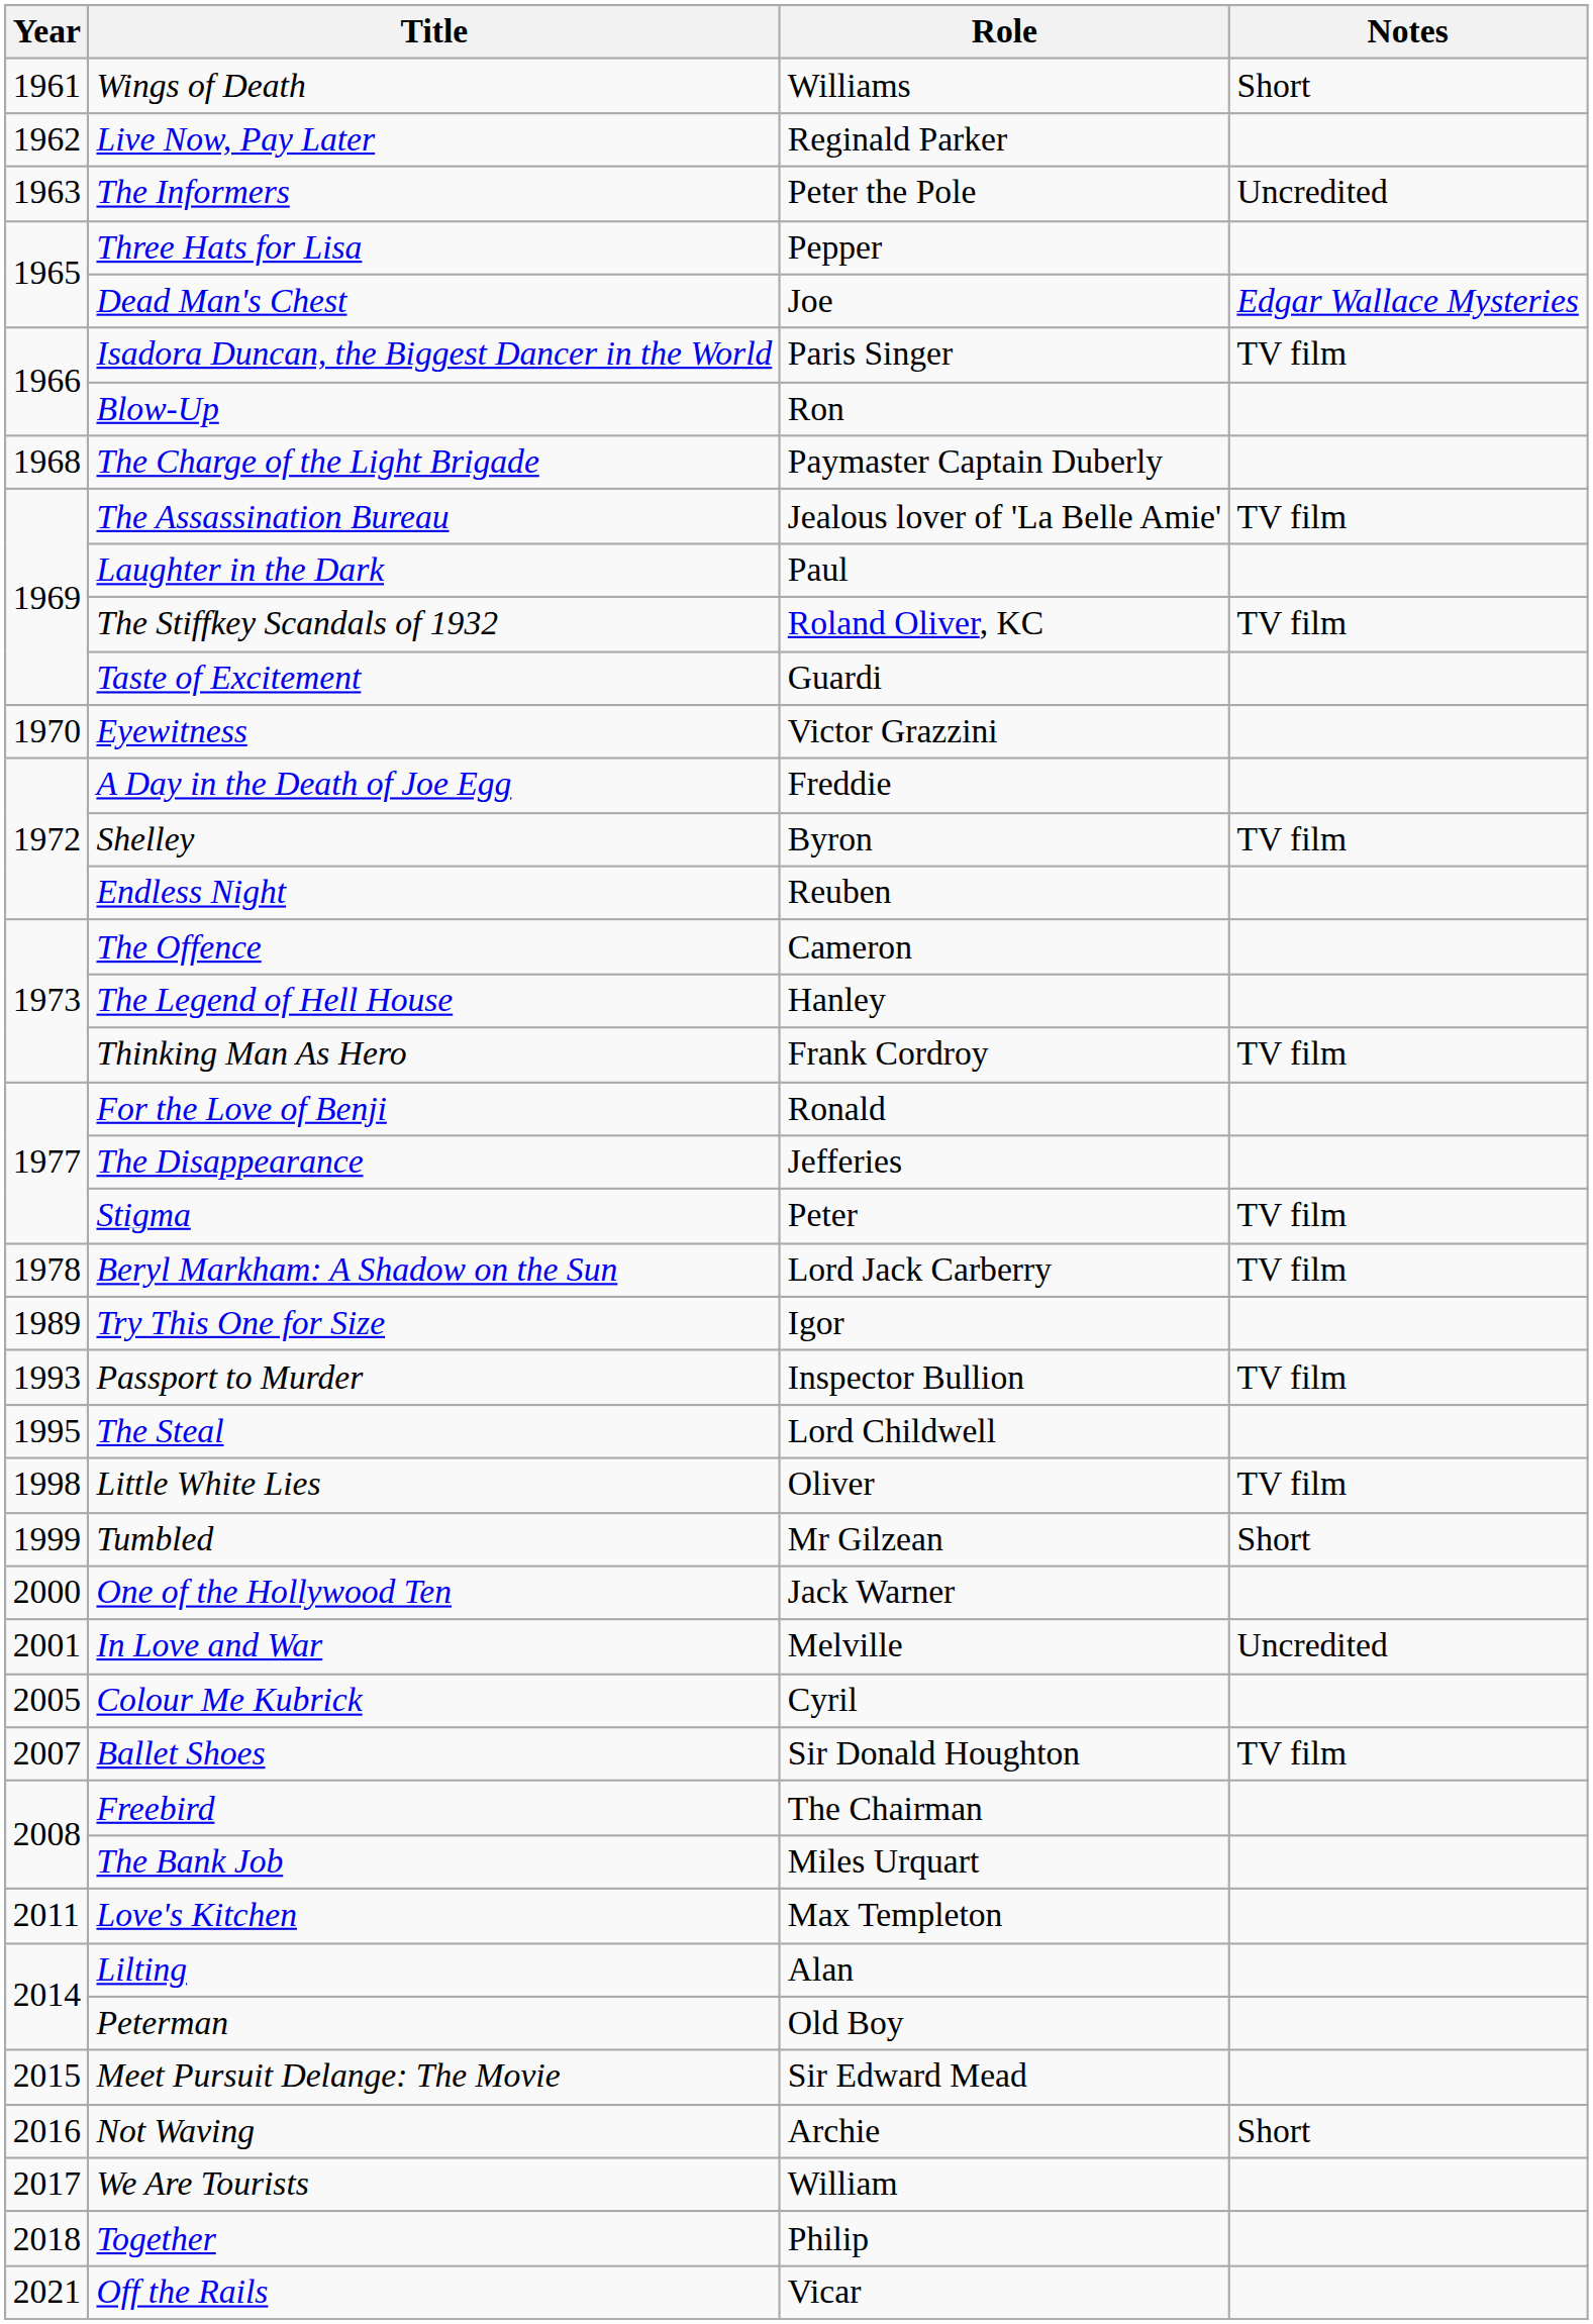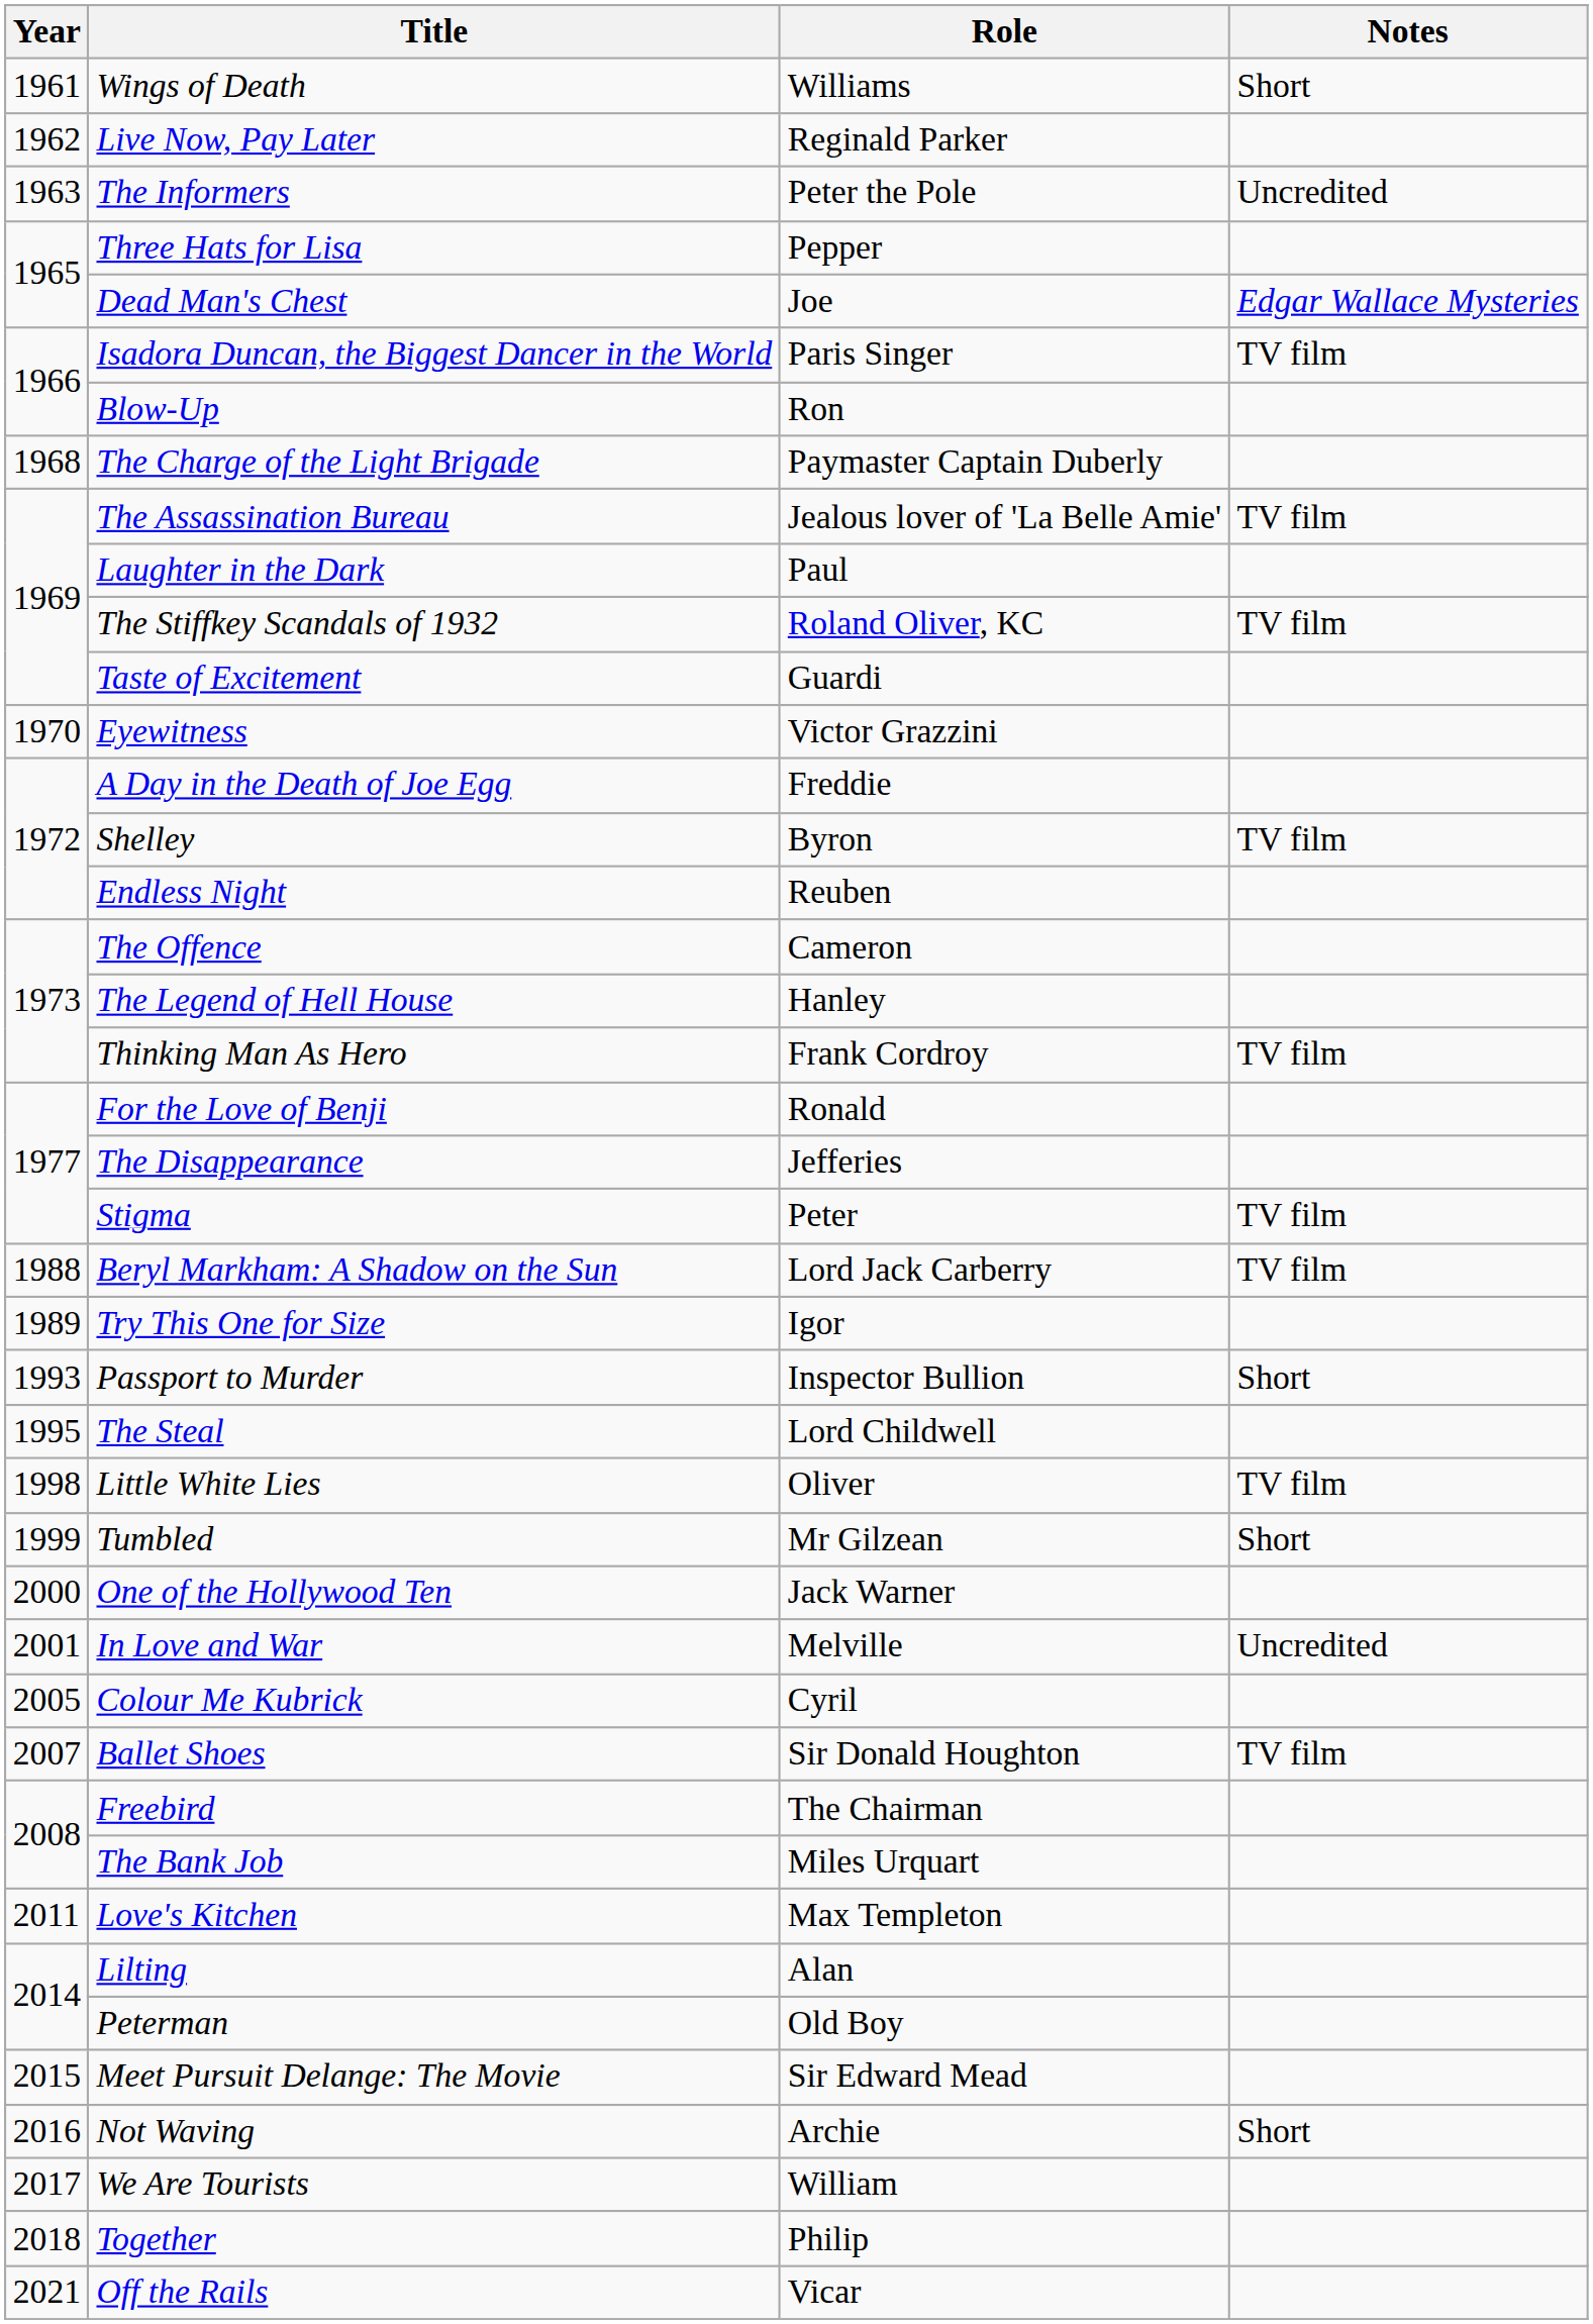Beryl Markham: A Shadow on the Sun | Year: 1978 -> 1988
Passport to Murder | Notes: TV film -> Short
